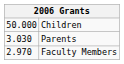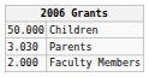Faculty Members | column 1: 2.970 -> 2.000
